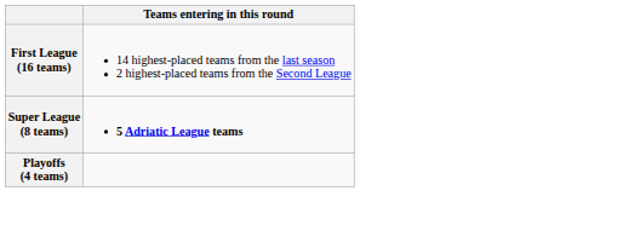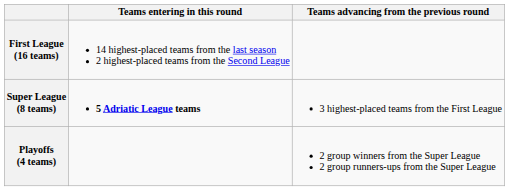+ column: Teams advancing from the previous round | 3 highest-placed teams from the First League | 2 group winners from the Super League 2 group runners-ups from the Super League
